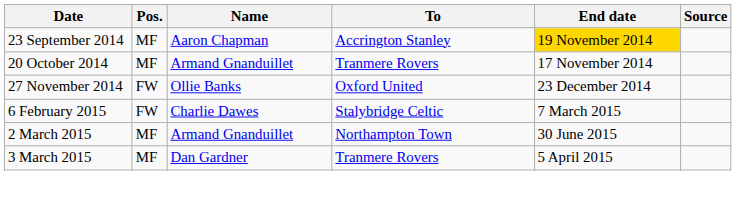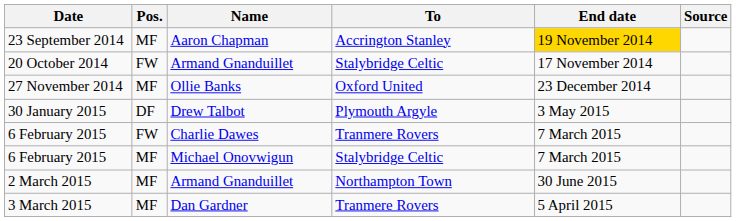20 October 2014 | Pos.: MF -> FW
20 October 2014 | To: Tranmere Rovers -> Stalybridge Celtic
27 November 2014 | Pos.: FW -> MF
+ row: 30 January 2015 | DF | Drew Talbot | Plymouth Argyle | 3 May 2015
6 February 2015 / Charlie Dawes | To: Stalybridge Celtic -> Tranmere Rovers
+ row: 6 February 2015 | MF | Michael Onovwigun | Stalybridge Celtic | 7 March 2015
